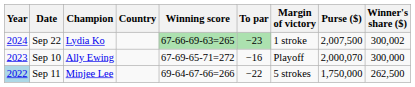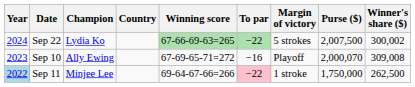Sep 22 | To par: −23 -> −22
Sep 22 | Margin of victory: 1 stroke -> 5 strokes
Sep 10 | Winner's share ($): 300,000 -> 309,008
Sep 11 | To par: no background -> pink background
Sep 11 | Margin of victory: 5 strokes -> 1 stroke
